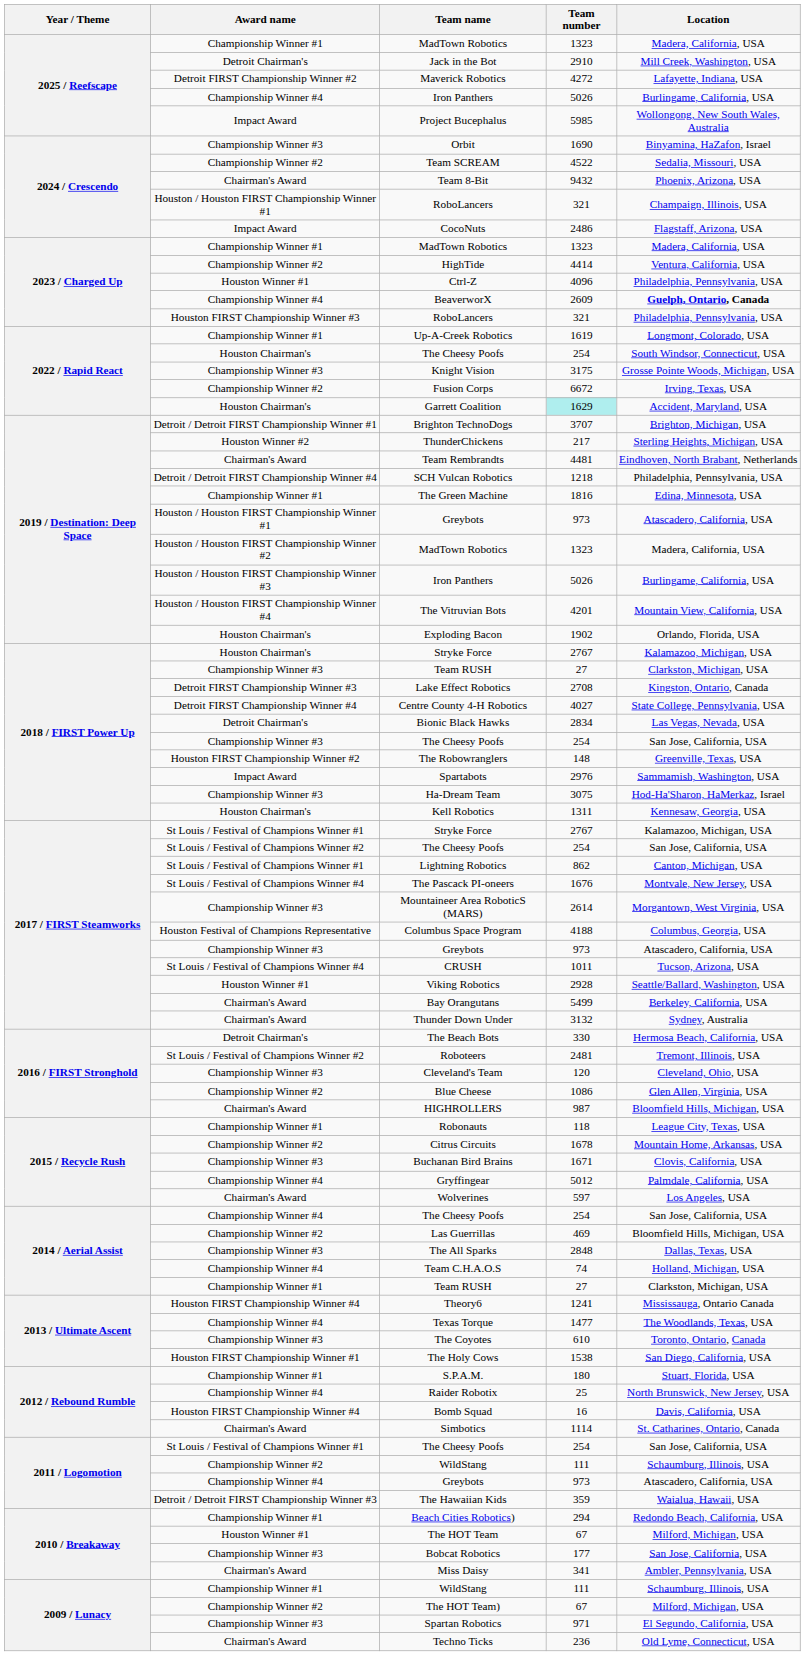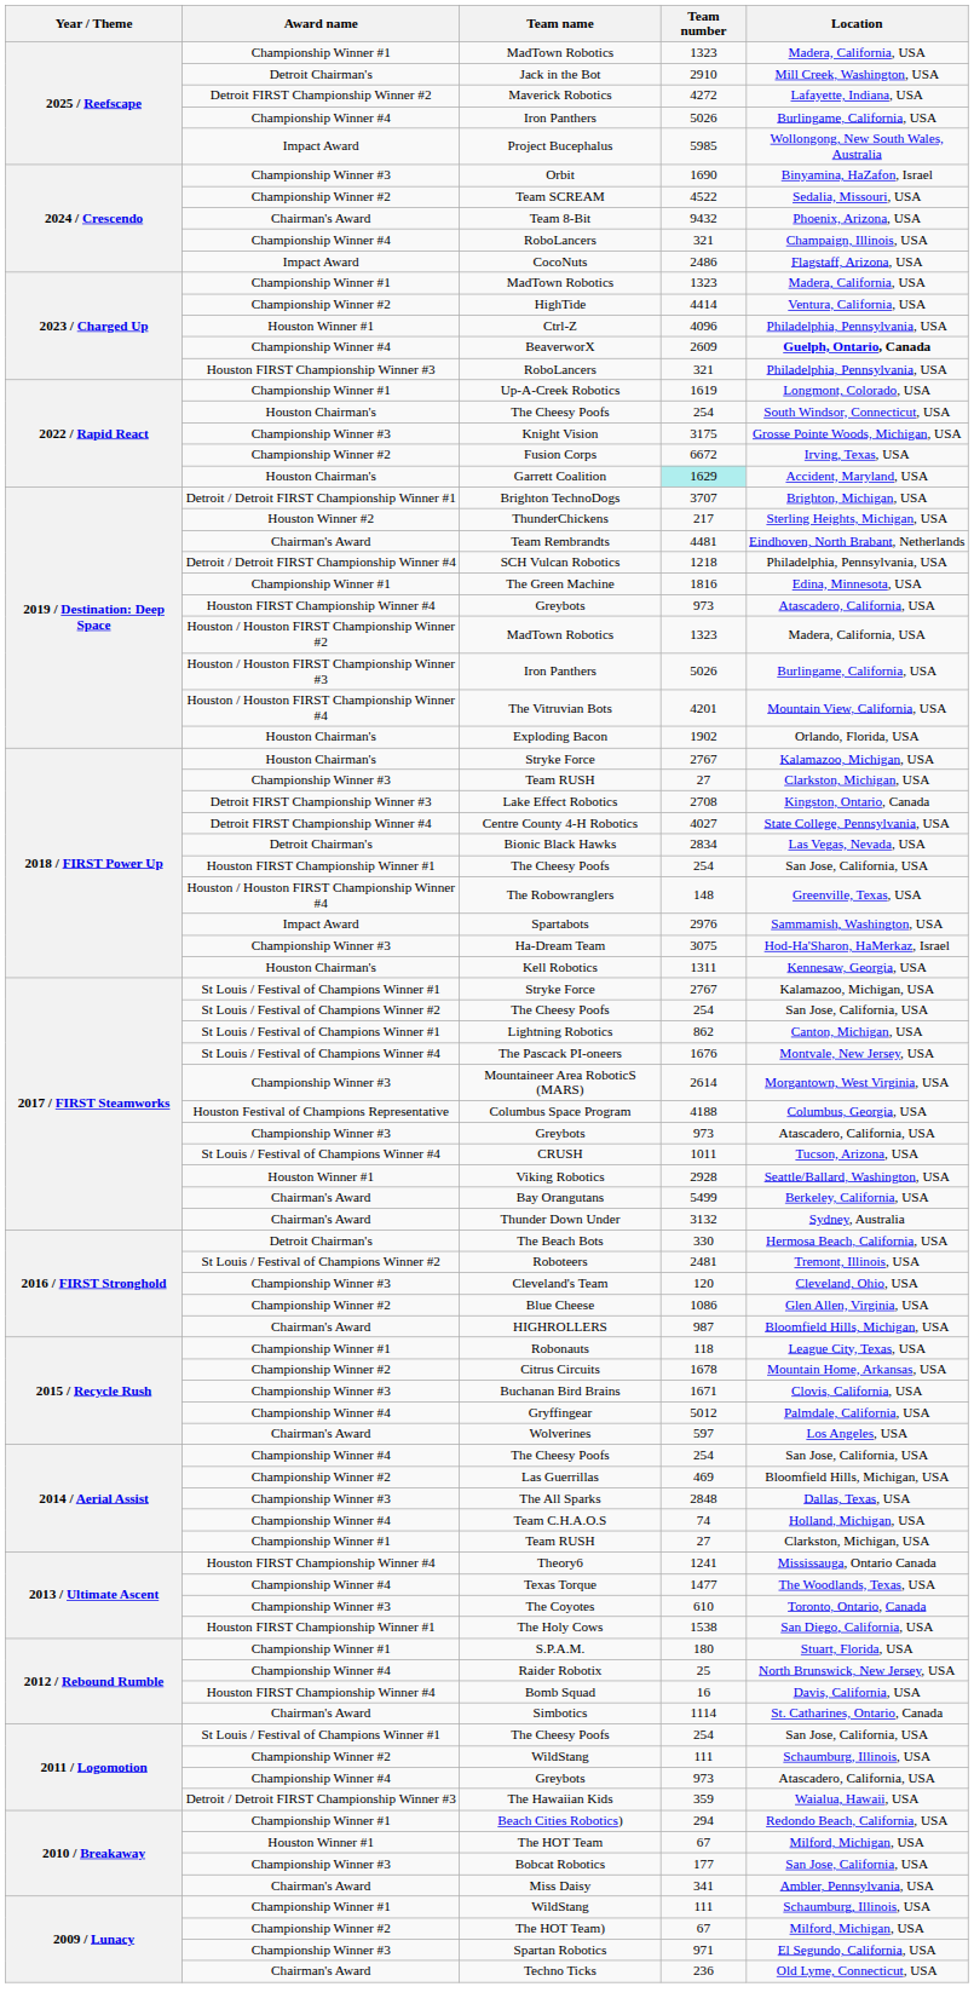2024 / Crescendo / RoboLancers | Award name: Houston / Houston FIRST Championship Winner #1 -> Championship Winner #4
2019 / Destination: Deep Space / Greybots | Award name: Houston / Houston FIRST Championship Winner #1 -> Houston FIRST Championship Winner #4
2018 / FIRST Power Up / The Cheesy Poofs | Award name: Championship Winner #3 -> Houston FIRST Championship Winner #1
The Robowranglers | Award name: Houston FIRST Championship Winner #2 -> Houston / Houston FIRST Championship Winner #4
